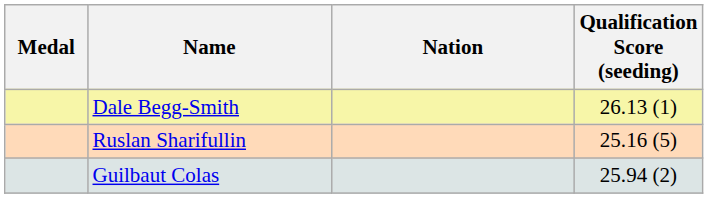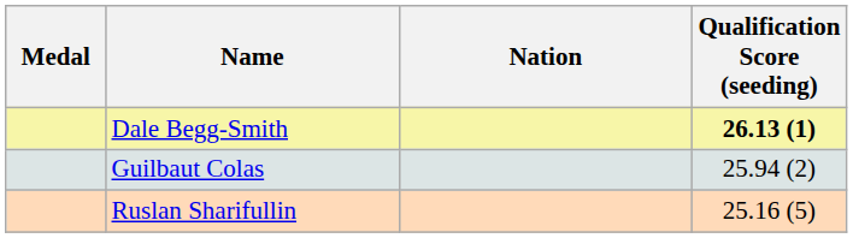Dale Begg-Smith | Qualification Score (seeding): normal -> bold
rows swapped: Guilbaut Colas <-> Ruslan Sharifullin
